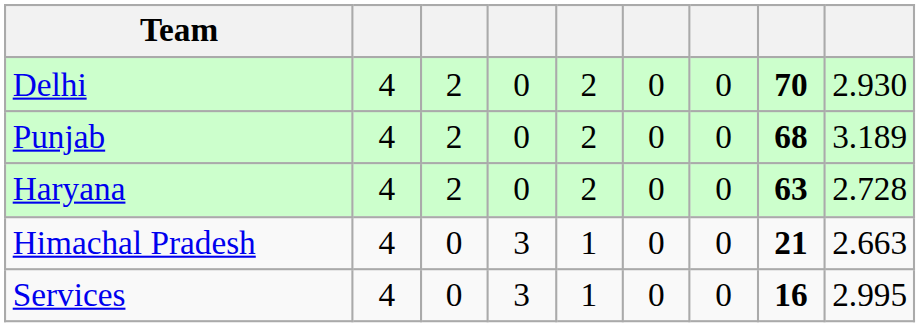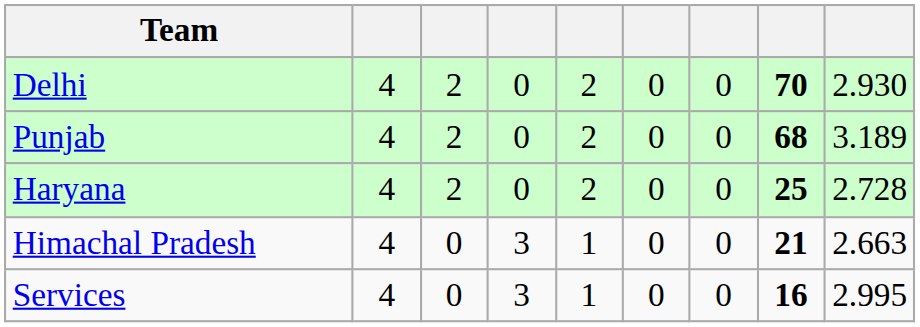Haryana | column 8: 63 -> 25
